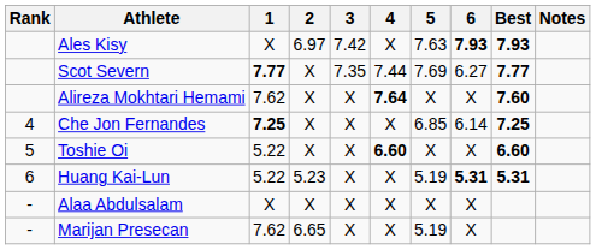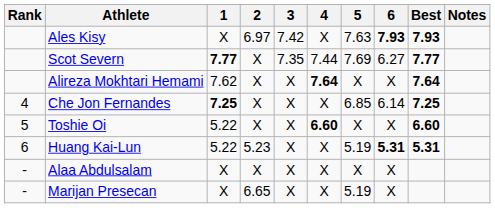Alireza Mokhtari Hemami | Best: 7.60 -> 7.64
Marijan Presecan | 1: 7.62 -> X
